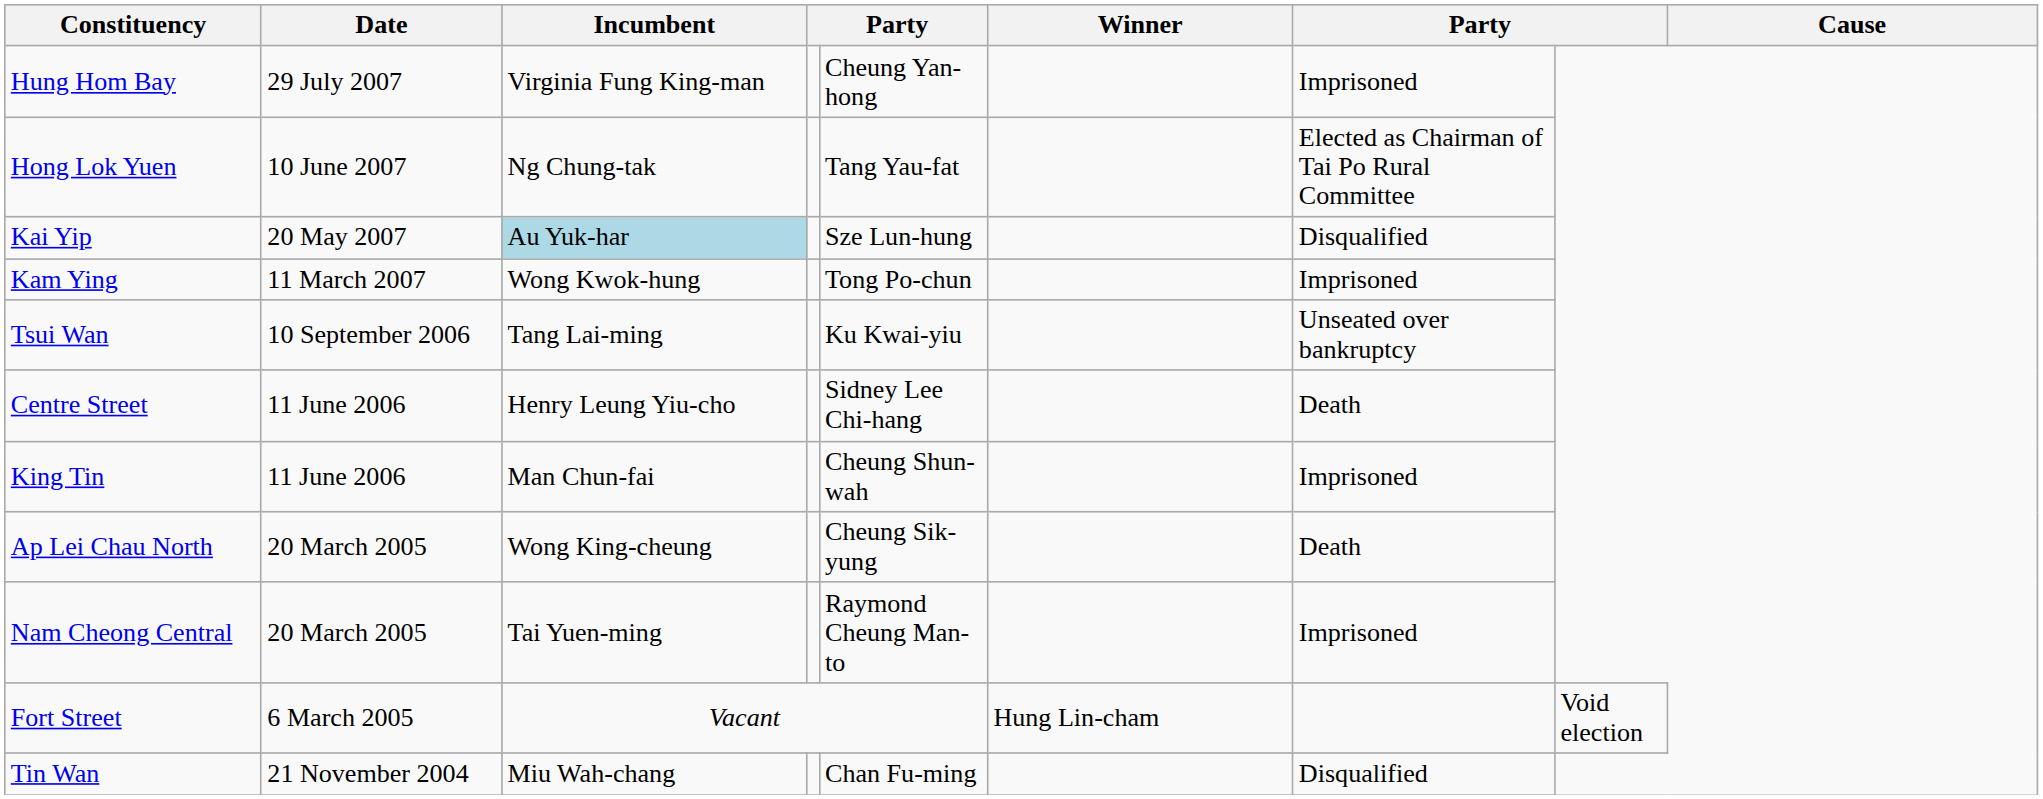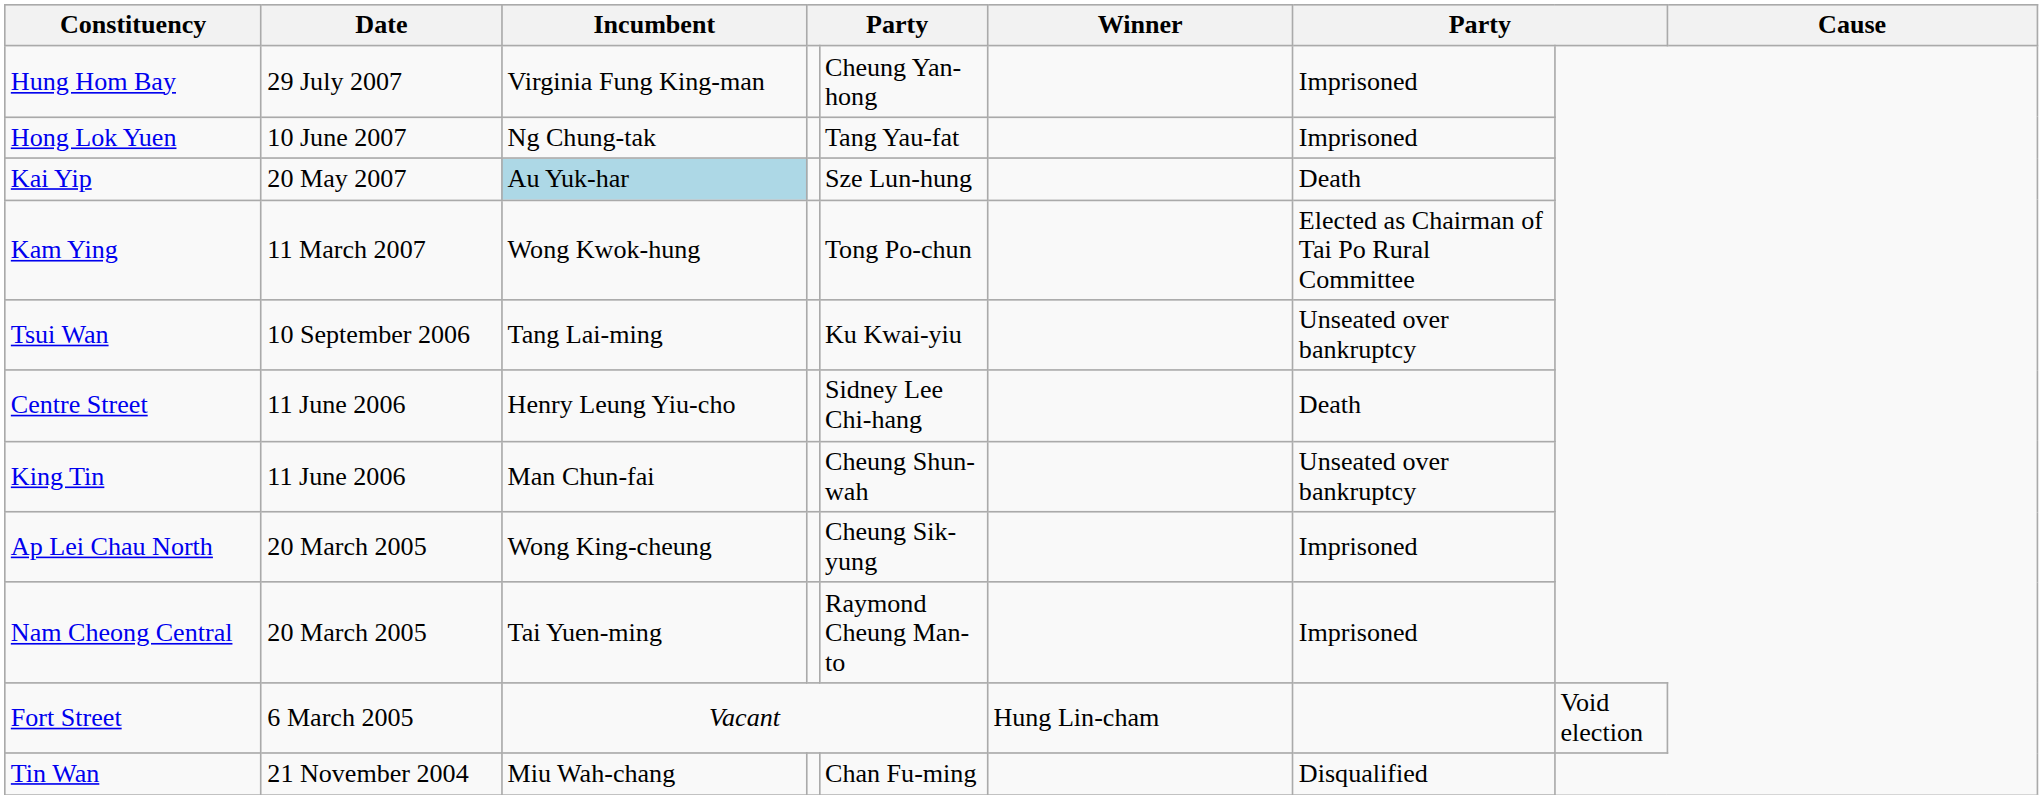Hong Lok Yuen | column 7: Elected as Chairman of Tai Po Rural Committee -> Imprisoned
Kai Yip | column 7: Disqualified -> Death
Kam Ying | column 7: Imprisoned -> Elected as Chairman of Tai Po Rural Committee
King Tin | column 7: Imprisoned -> Unseated over bankruptcy
Ap Lei Chau North | column 7: Death -> Imprisoned
